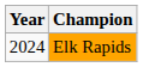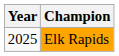Elk Rapids | Year: 2024 -> 2025
